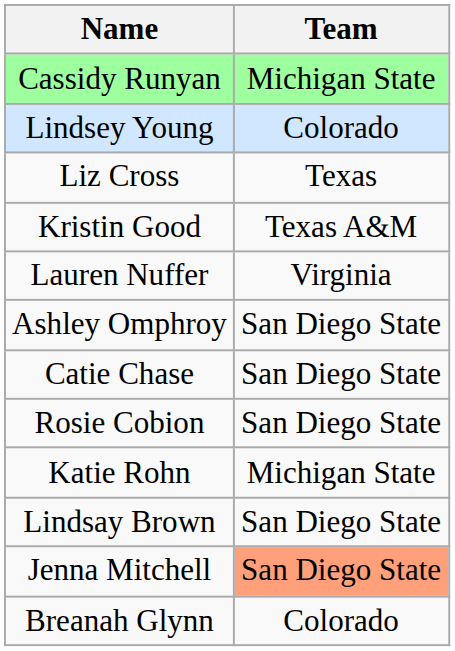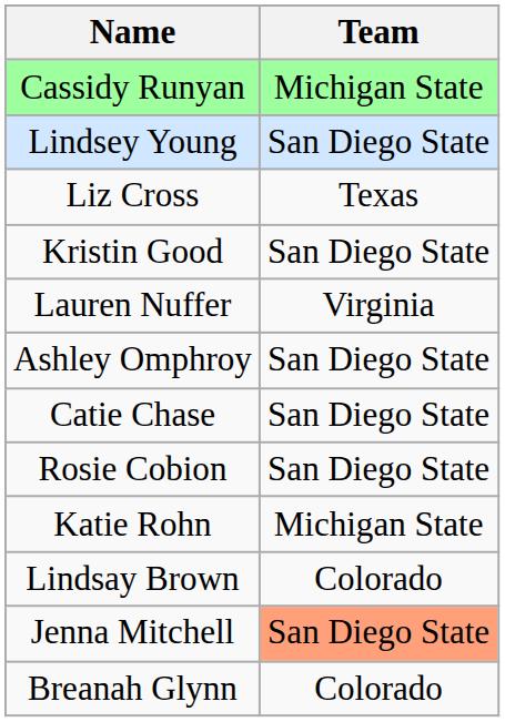Lindsey Young | Team: Colorado -> San Diego State
Kristin Good | Team: Texas A&M -> San Diego State
Lindsay Brown | Team: San Diego State -> Colorado
